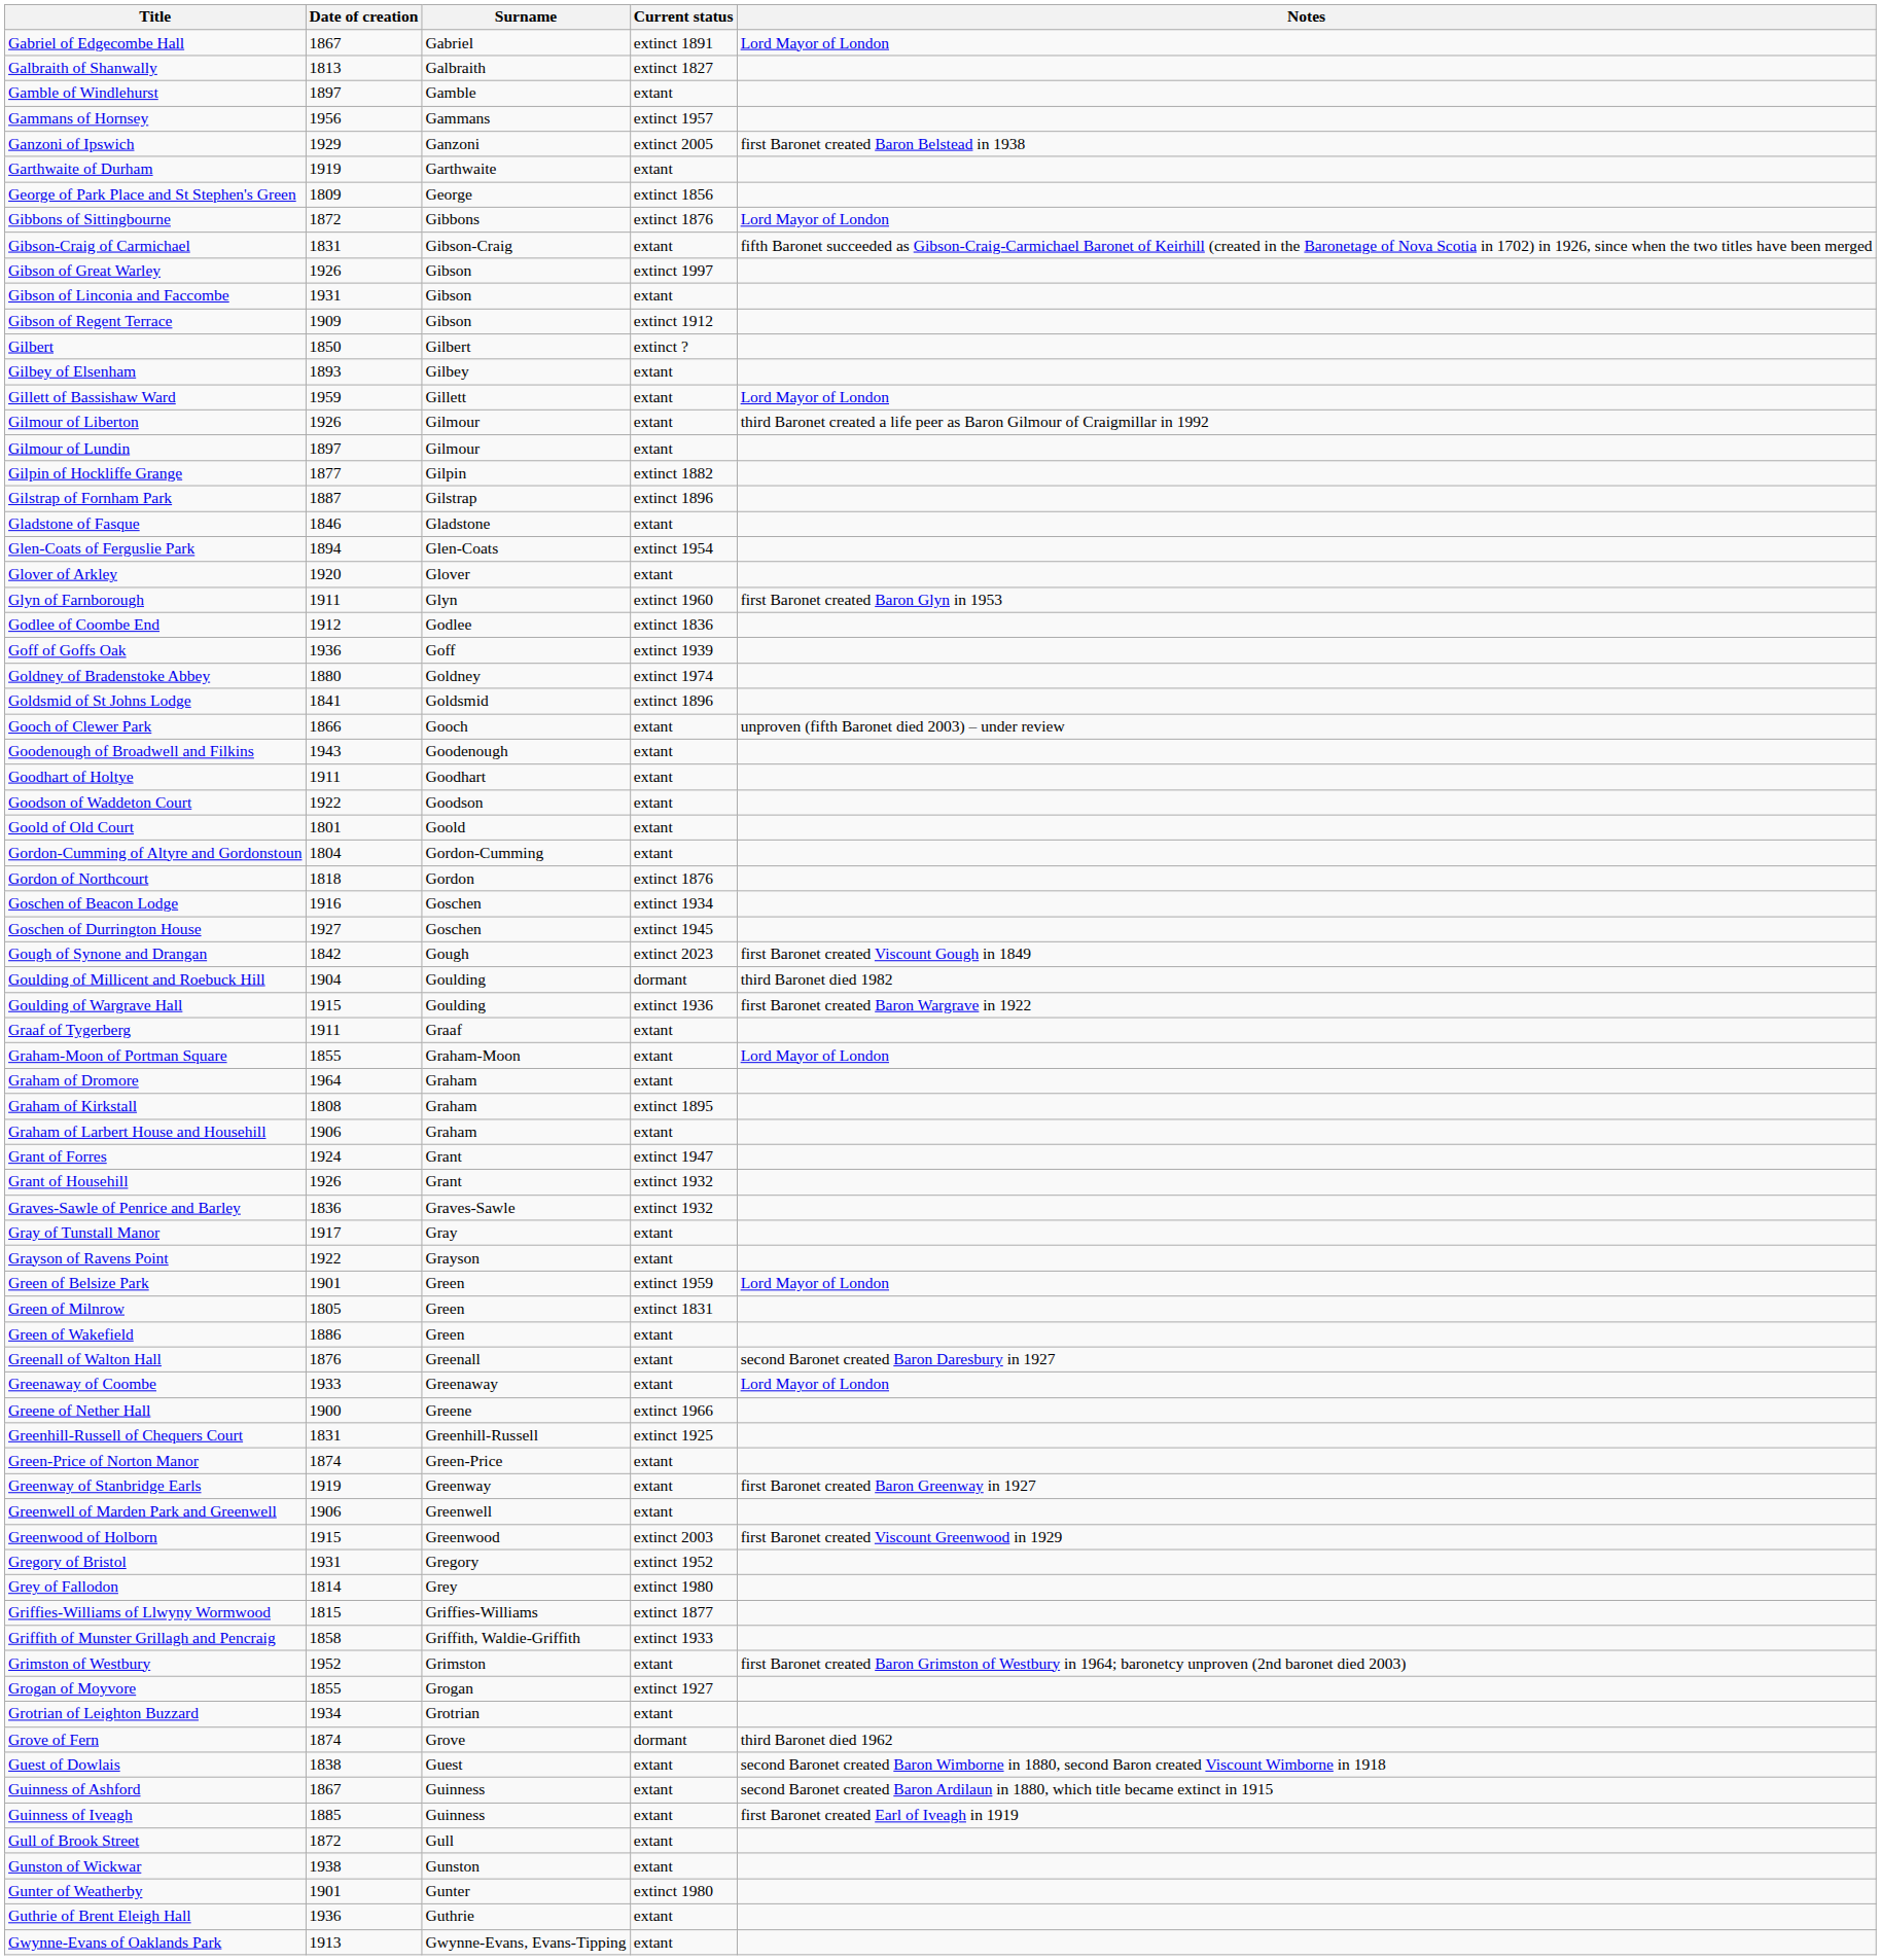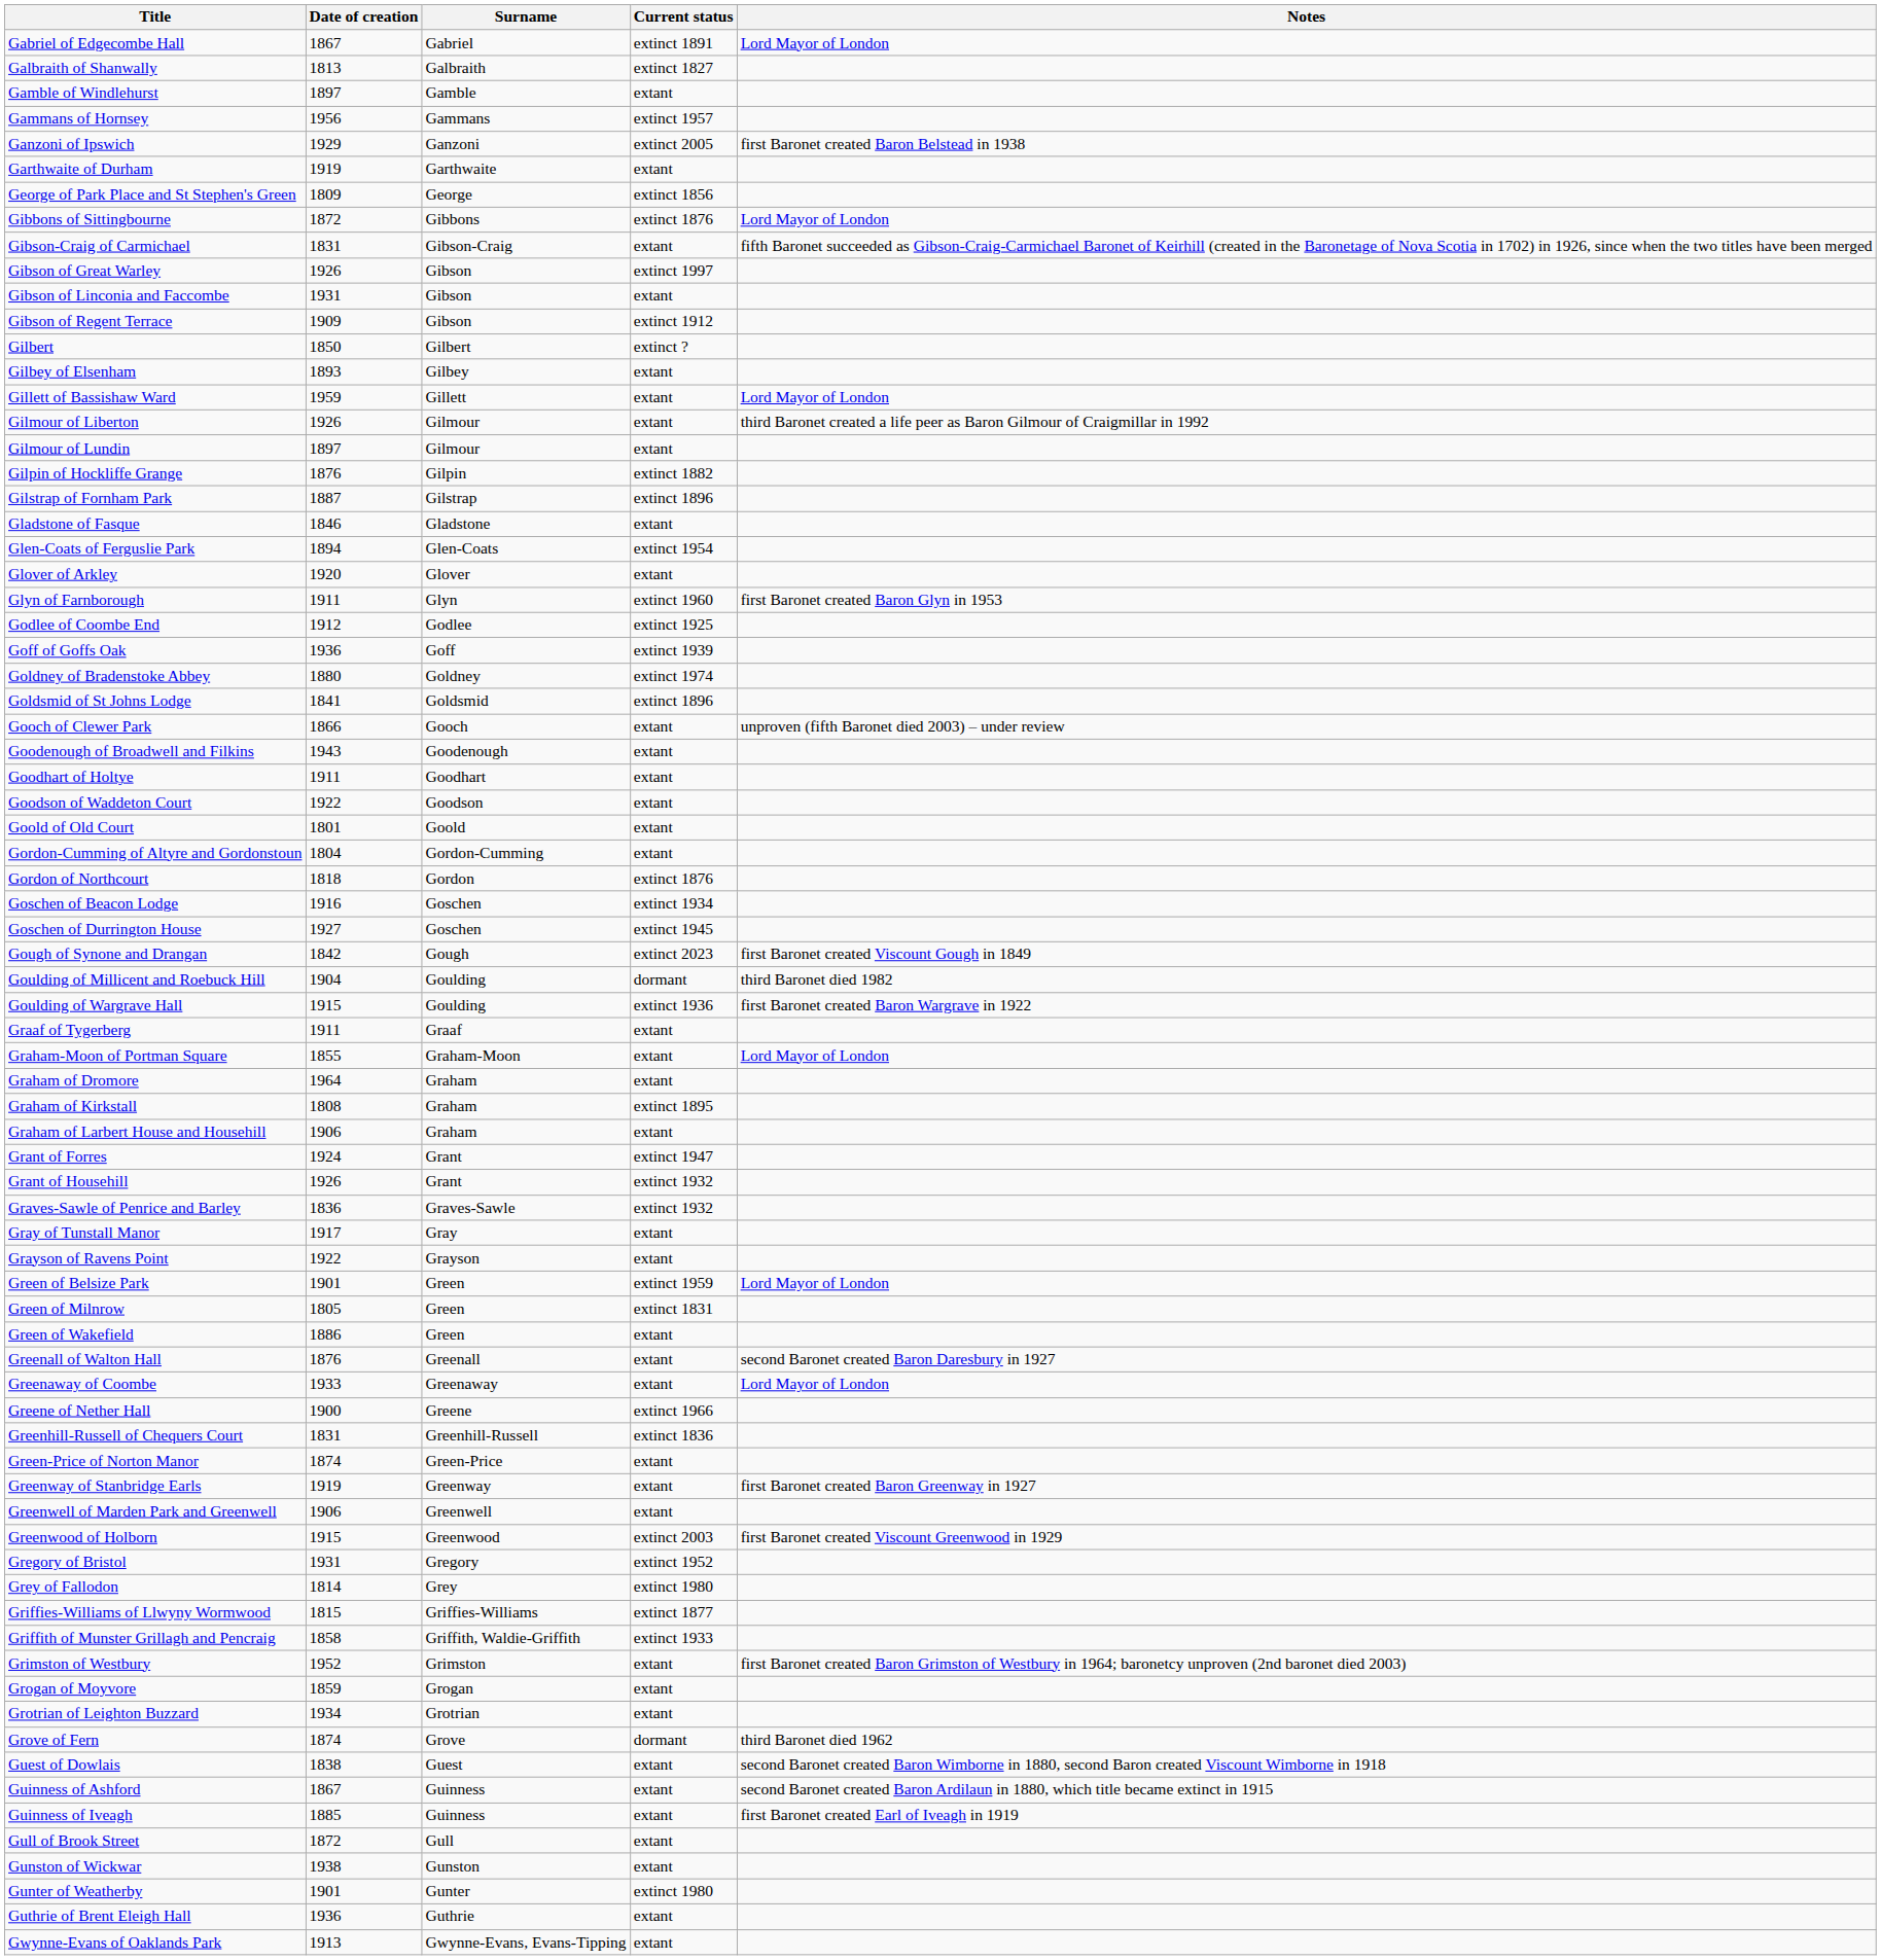Gilpin of Hockliffe Grange | Date of creation: 1877 -> 1876
Godlee of Coombe End | Current status: extinct 1836 -> extinct 1925
Greenhill-Russell of Chequers Court | Current status: extinct 1925 -> extinct 1836
Grogan of Moyvore | Date of creation: 1855 -> 1859
Grogan of Moyvore | Current status: extinct 1927 -> extant
